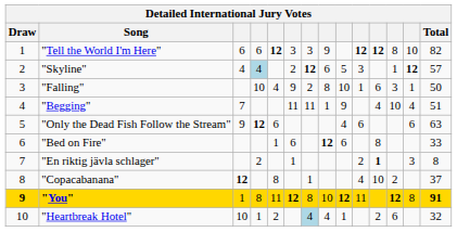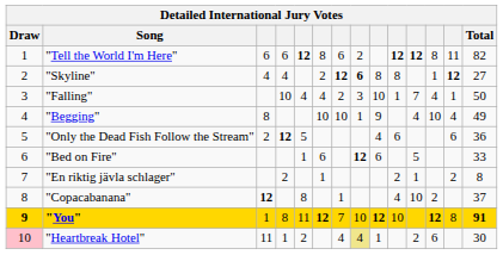"Tell the World I'm Here" | column 6: 3 -> 8
"Tell the World I'm Here" | column 7: 3 -> 6
"Tell the World I'm Here" | column 8: 9 -> 2
"Tell the World I'm Here" | column 13: 10 -> 11
"Skyline" | column 4: lightblue background -> no background
"Skyline" | column 8: normal -> bold
"Skyline" | column 9: 5 -> 8
"Skyline" | column 10: 3 -> 8
"Skyline" | Total: 57 -> 27
"Falling" | column 6: 9 -> 4
"Falling" | column 8: 8 -> 3
"Falling" | column 11: 6 -> 7
"Falling" | column 12: 3 -> 4
"Begging" | column 3: 7 -> 8
"Begging" | column 6: 11 -> 10
"Begging" | column 7: 11 -> 10
"Begging" | Total: 51 -> 49
"Only the Dead Fish Follow the Stream" | column 3: 9 -> 2
"Only the Dead Fish Follow the Stream" | column 5: 6 -> 5
"Only the Dead Fish Follow the Stream" | Total: 63 -> 36
"Bed on Fire" | column 11: 8 -> 5
"En riktig jävla schlager" | column 11: bold -> normal
"En riktig jävla schlager" | column 13: 3 -> 2
"You" | column 7: 8 -> 7
"You" | column 10: 11 -> 10
"Heartbreak Hotel" | Draw: no background -> pink background
"Heartbreak Hotel" | column 3: 10 -> 11
"Heartbreak Hotel" | column 7: lightblue background -> no background
"Heartbreak Hotel" | column 8: no background -> khaki background
"Heartbreak Hotel" | Total: 32 -> 30
